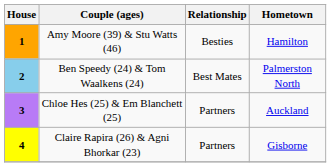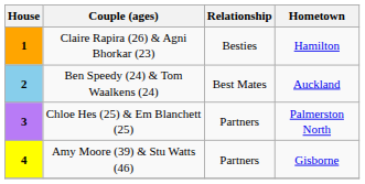1 | Couple (ages): Amy Moore (39) & Stu Watts (46) -> Claire Rapira (26) & Agni Bhorkar (23)
2 | Hometown: Palmerston North -> Auckland
3 | Hometown: Auckland -> Palmerston North
4 | Couple (ages): Claire Rapira (26) & Agni Bhorkar (23) -> Amy Moore (39) & Stu Watts (46)
